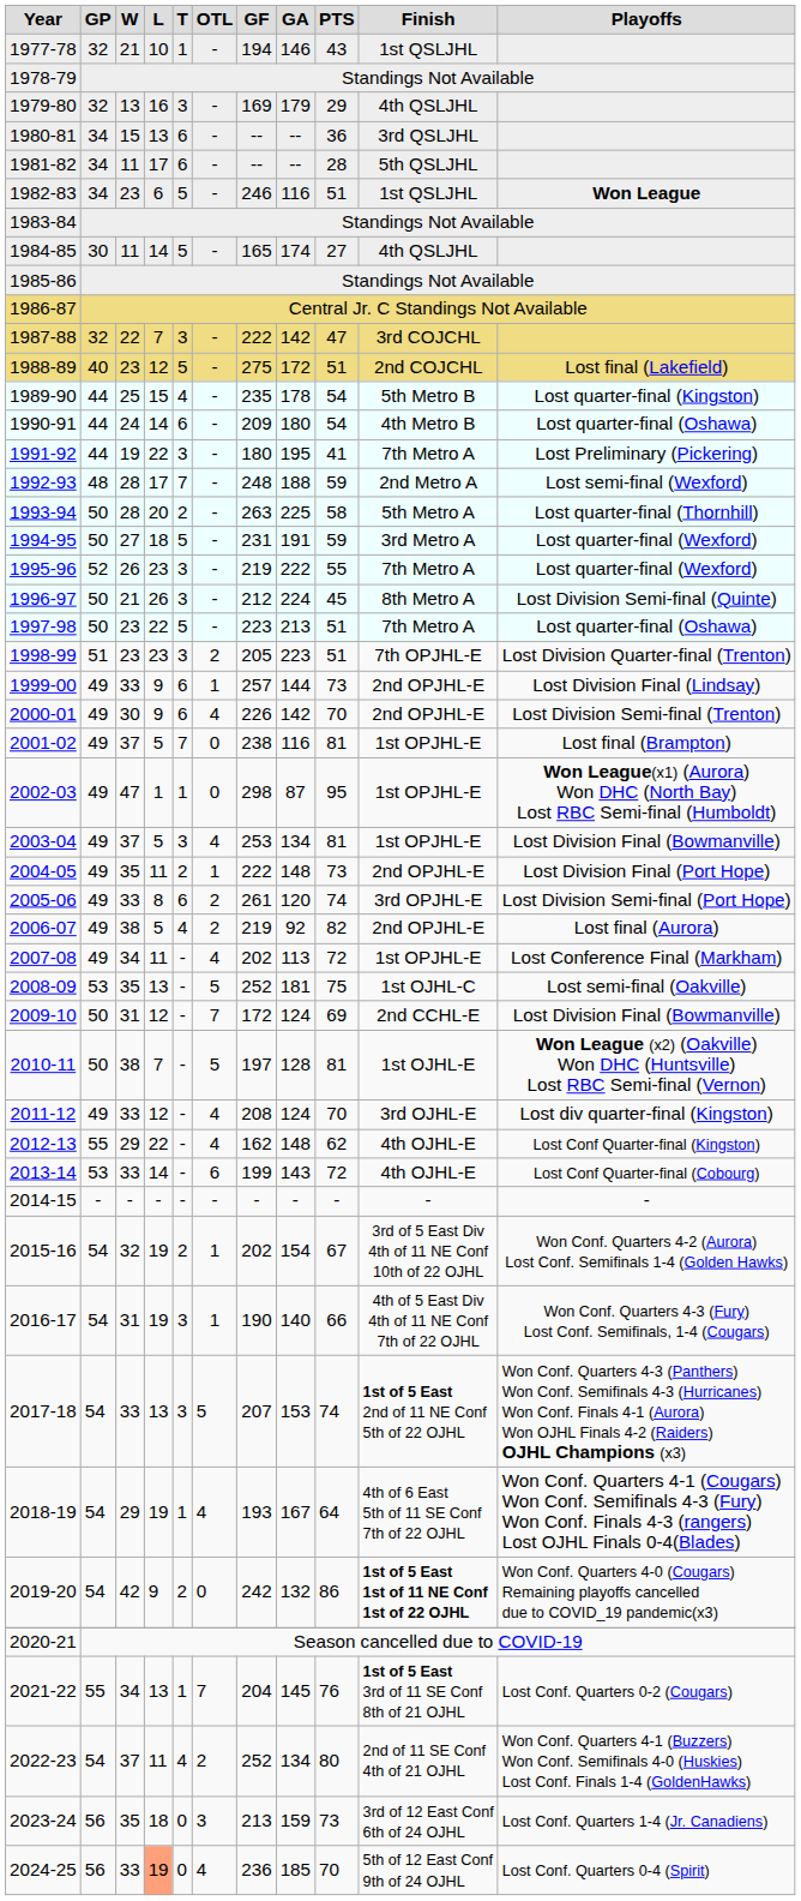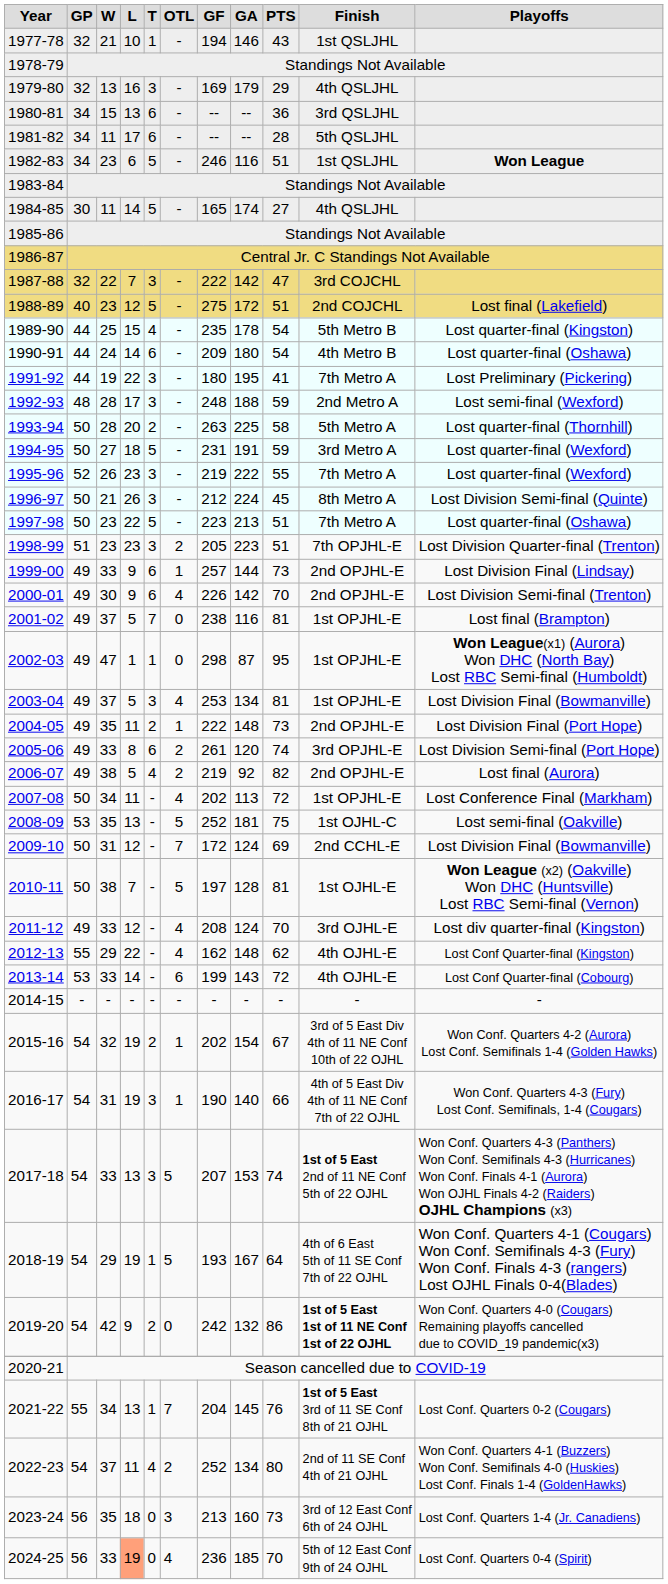1992-93 | T: 7 -> 3
2007-08 | GP: 49 -> 50
2018-19 | OTL: 4 -> 5
2023-24 | GA: 159 -> 160
